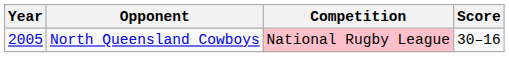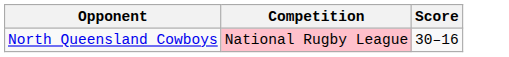- column: Year | 2005
